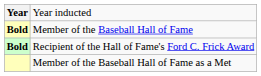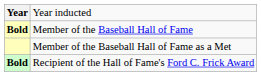rows swapped: Member of the Baseball Hall of Fame as a Met <-> Recipient of the Hall of Fame's Ford C. Frick Award
